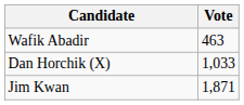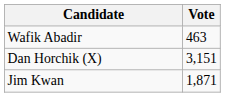Dan Horchik (X) | Vote: 1,033 -> 3,151
